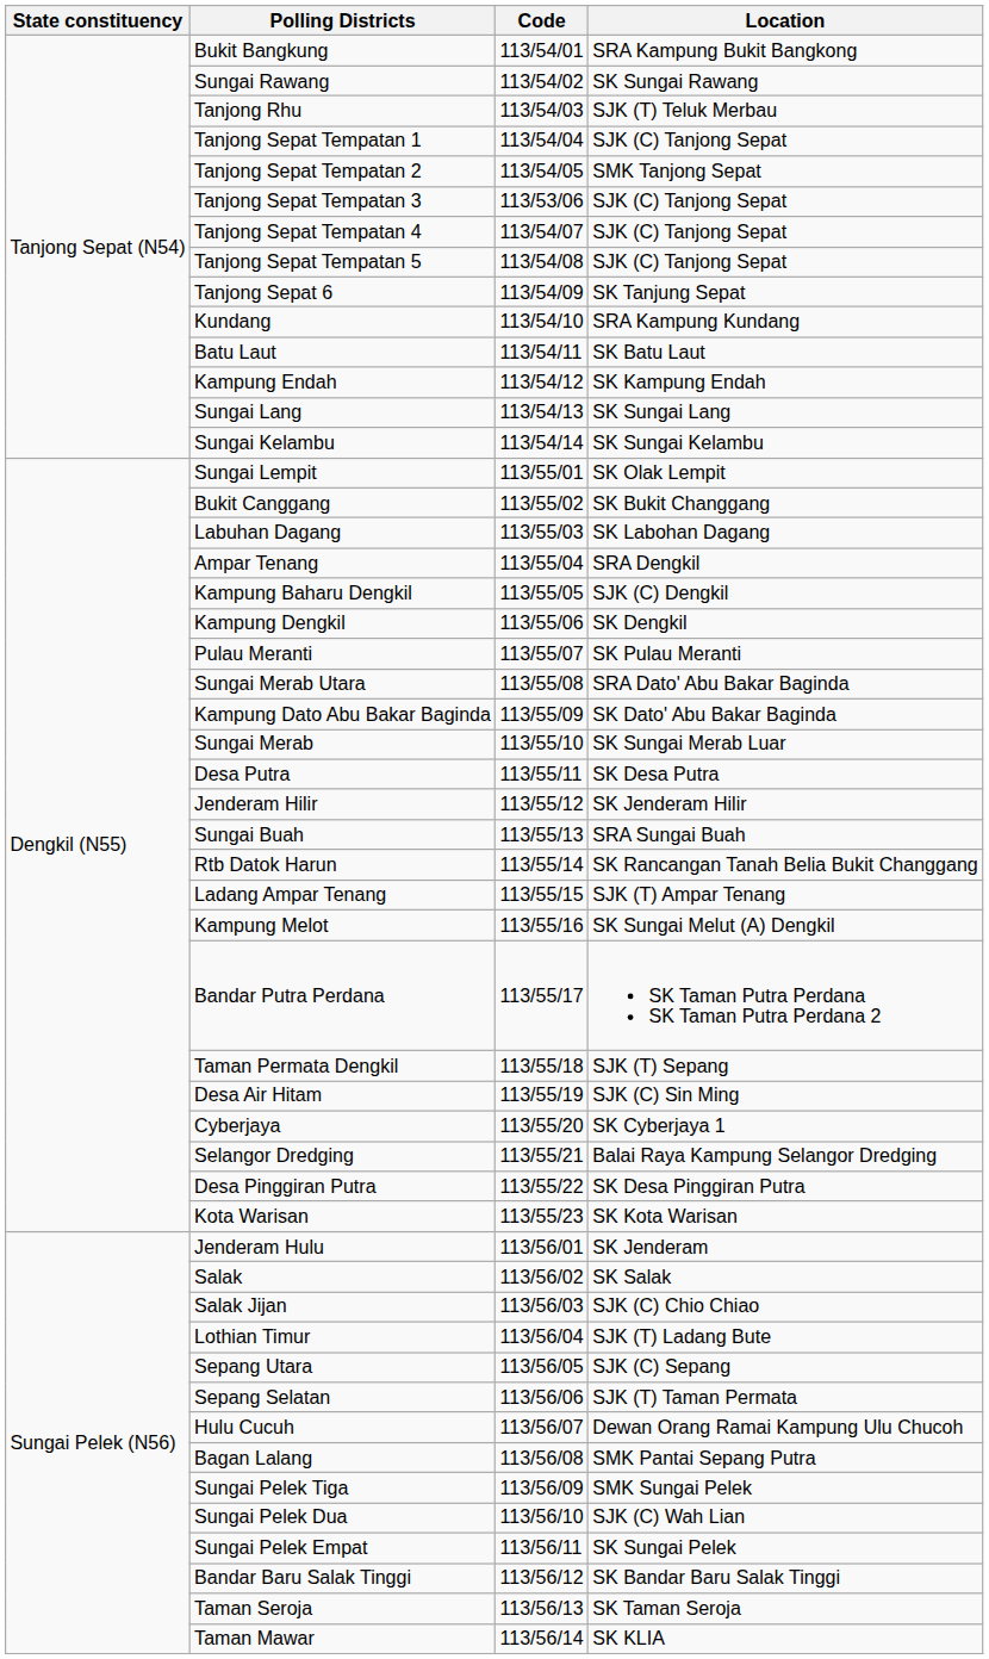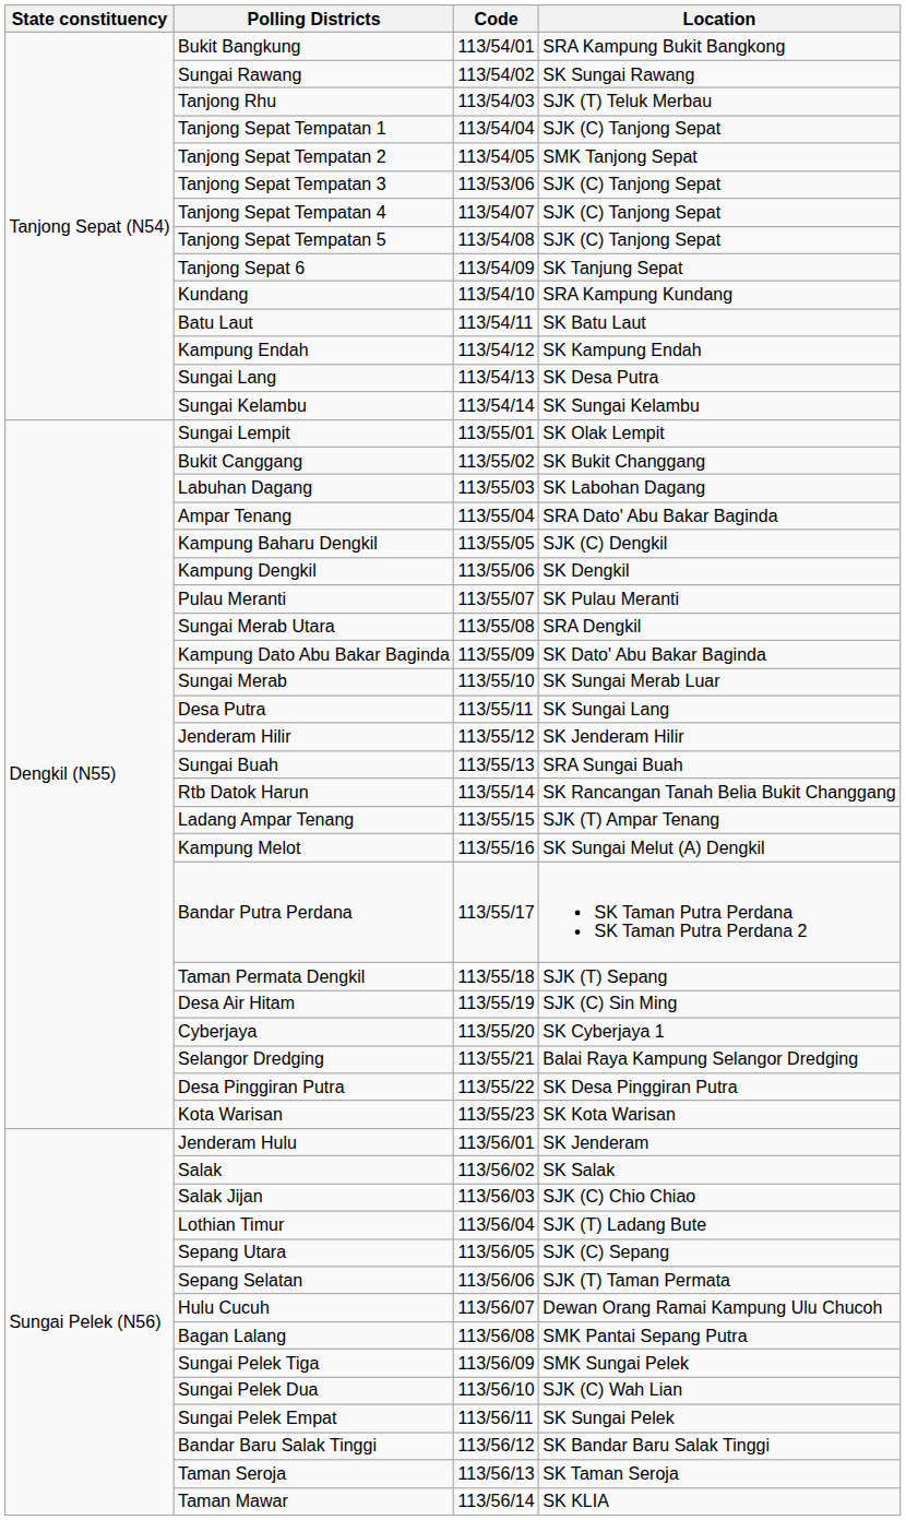Sungai Lang | Location: SK Sungai Lang -> SK Desa Putra
Ampar Tenang | Location: SRA Dengkil -> SRA Dato' Abu Bakar Baginda
Sungai Merab Utara | Location: SRA Dato' Abu Bakar Baginda -> SRA Dengkil
Desa Putra | Location: SK Desa Putra -> SK Sungai Lang
